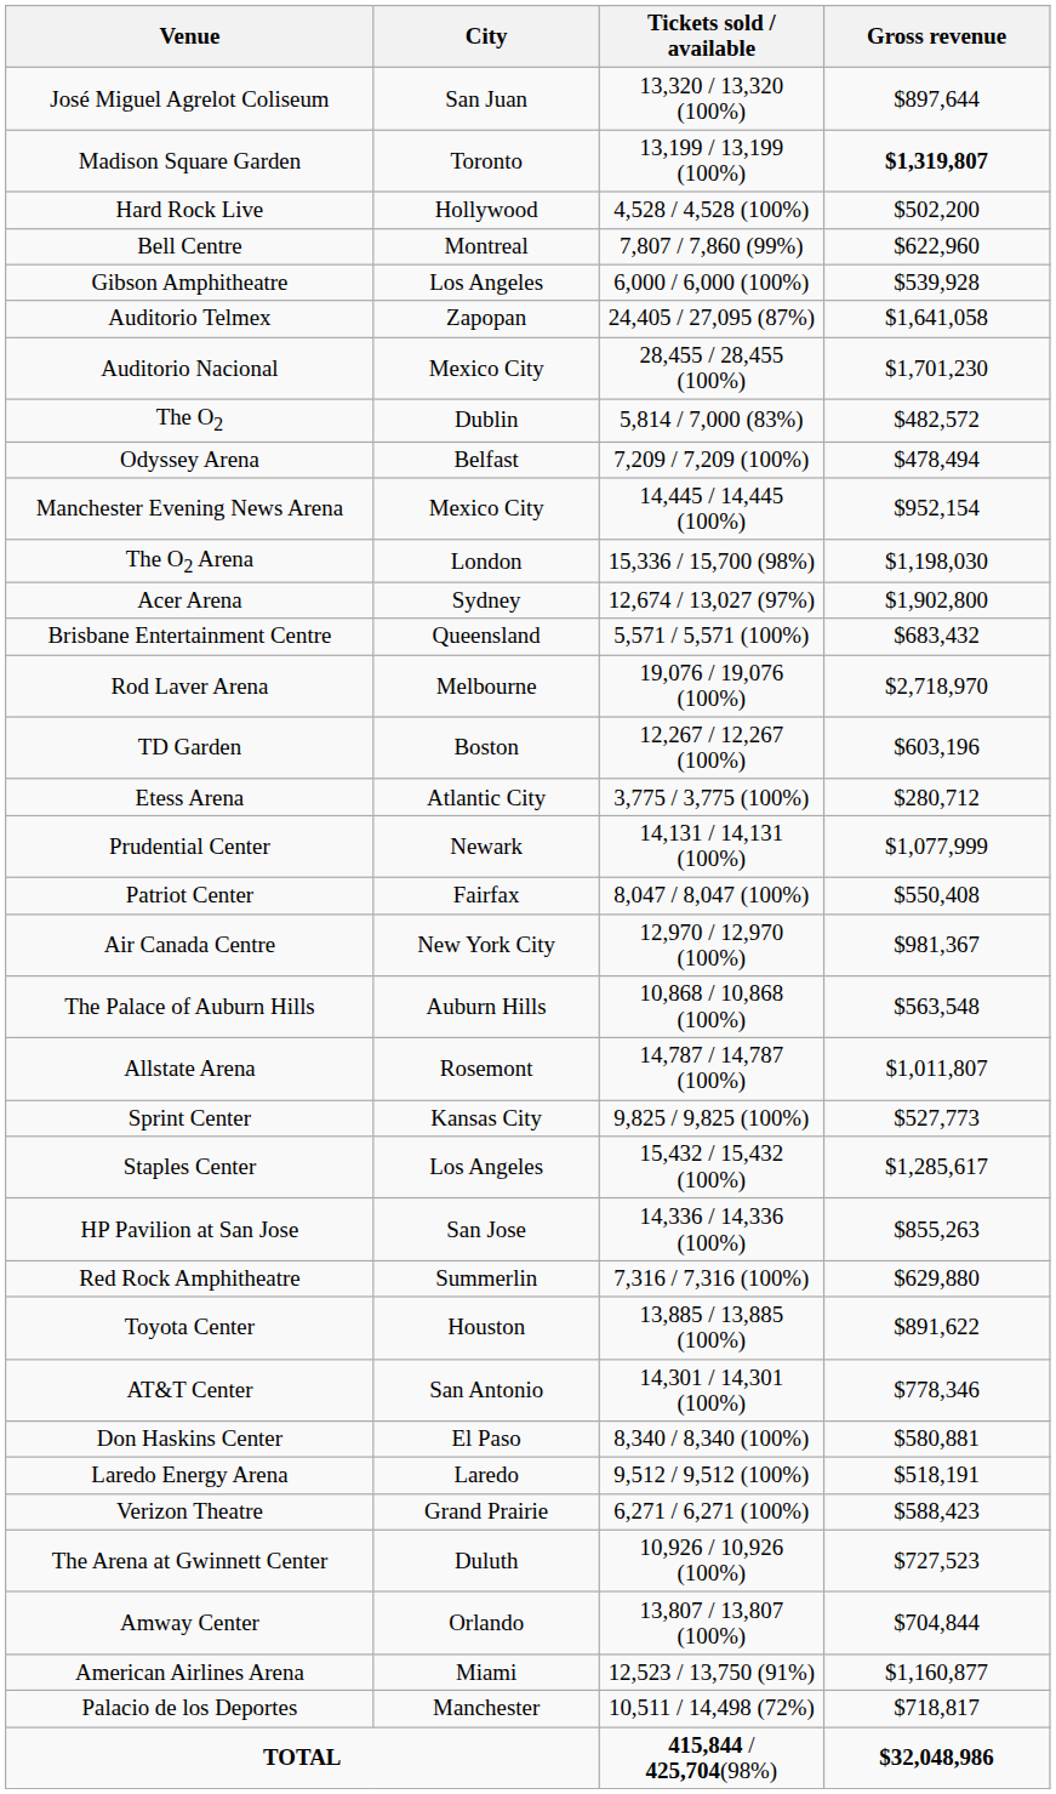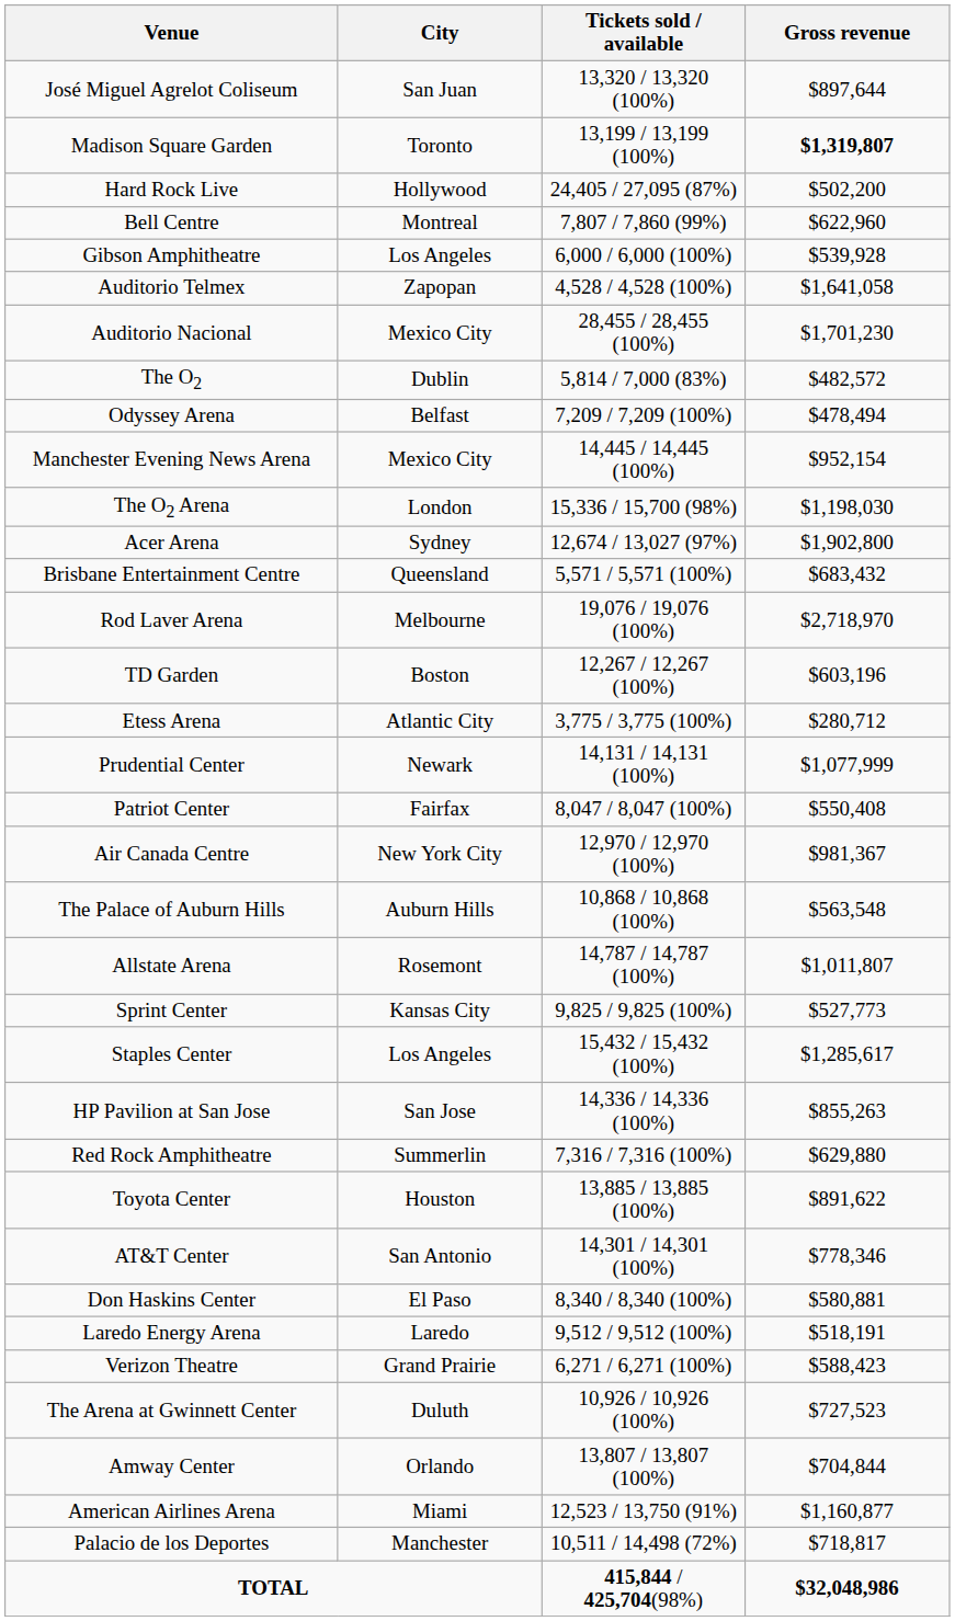Hard Rock Live | Tickets sold / available: 4,528 / 4,528 (100%) -> 24,405 / 27,095 (87%)
Auditorio Telmex | Tickets sold / available: 24,405 / 27,095 (87%) -> 4,528 / 4,528 (100%)
